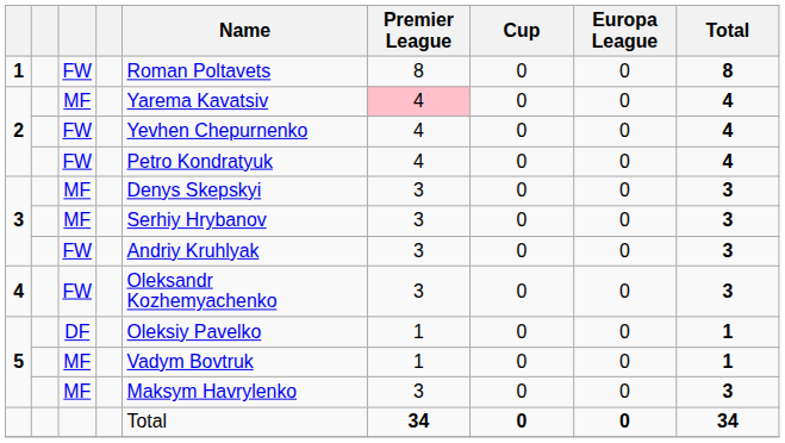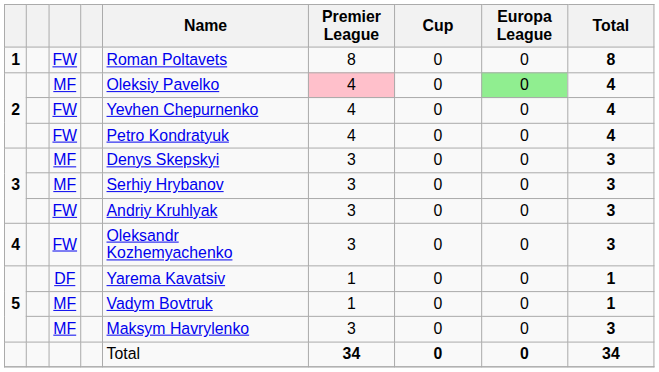2 / MF | Name: Yarema Kavatsiv -> Oleksiy Pavelko
2 / MF | Europa League: no background -> lightgreen background
5 / DF | Name: Oleksiy Pavelko -> Yarema Kavatsiv
